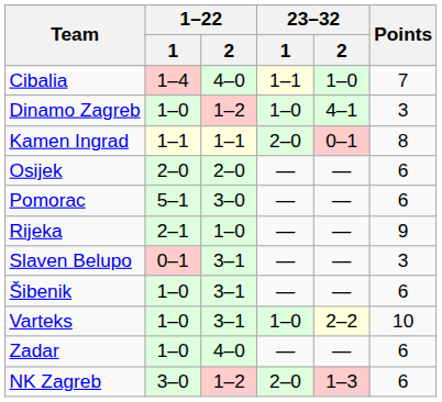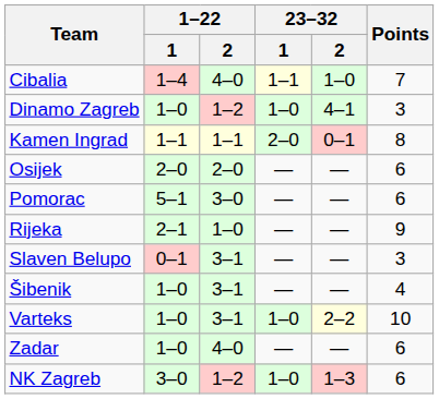Šibenik | Points: 6 -> 4
NK Zagreb | 23–32 / 1: 2–0 -> 1–0
